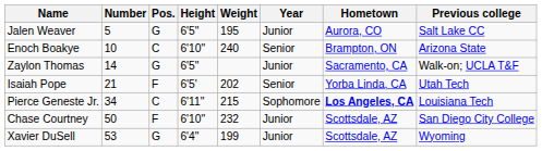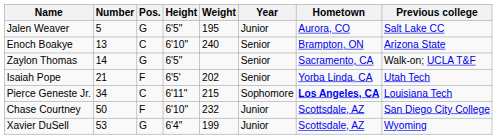Enoch Boakye | Number: 10 -> 13
Zaylon Thomas | Year: Junior -> Senior
